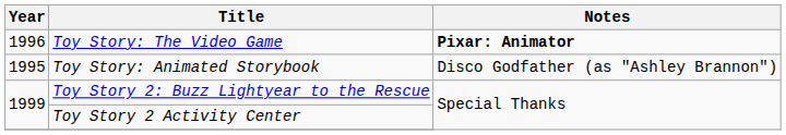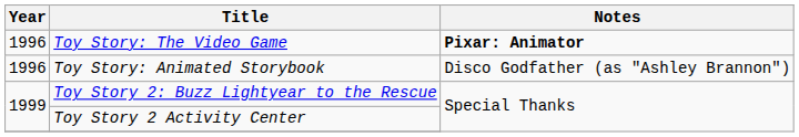Toy Story: Animated Storybook | Year: 1995 -> 1996
